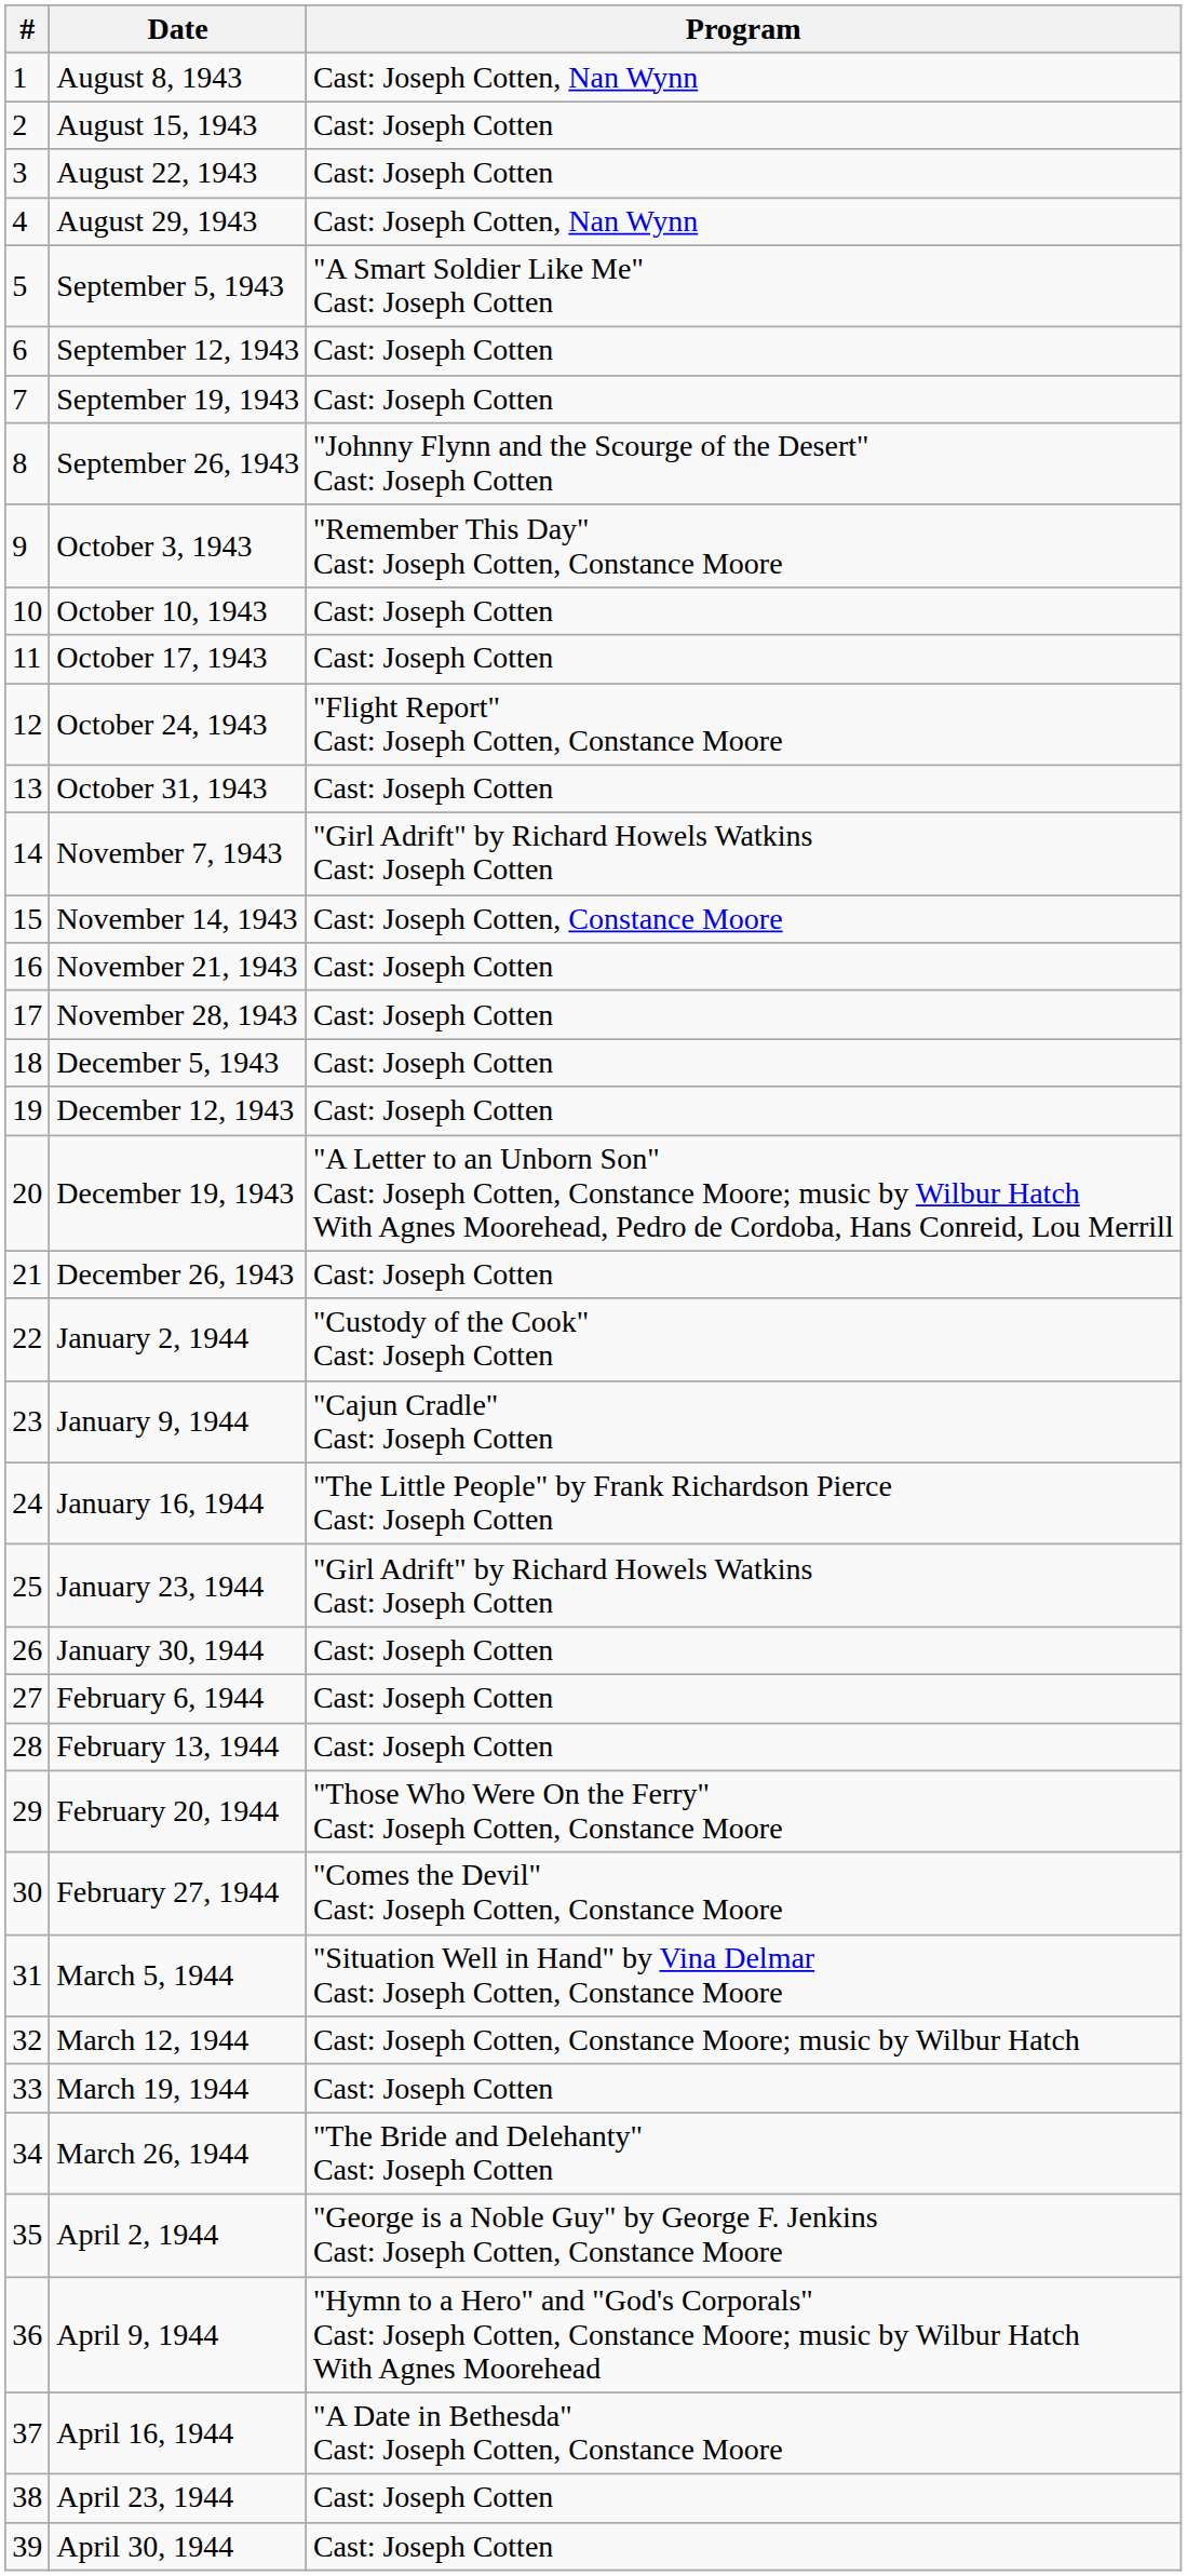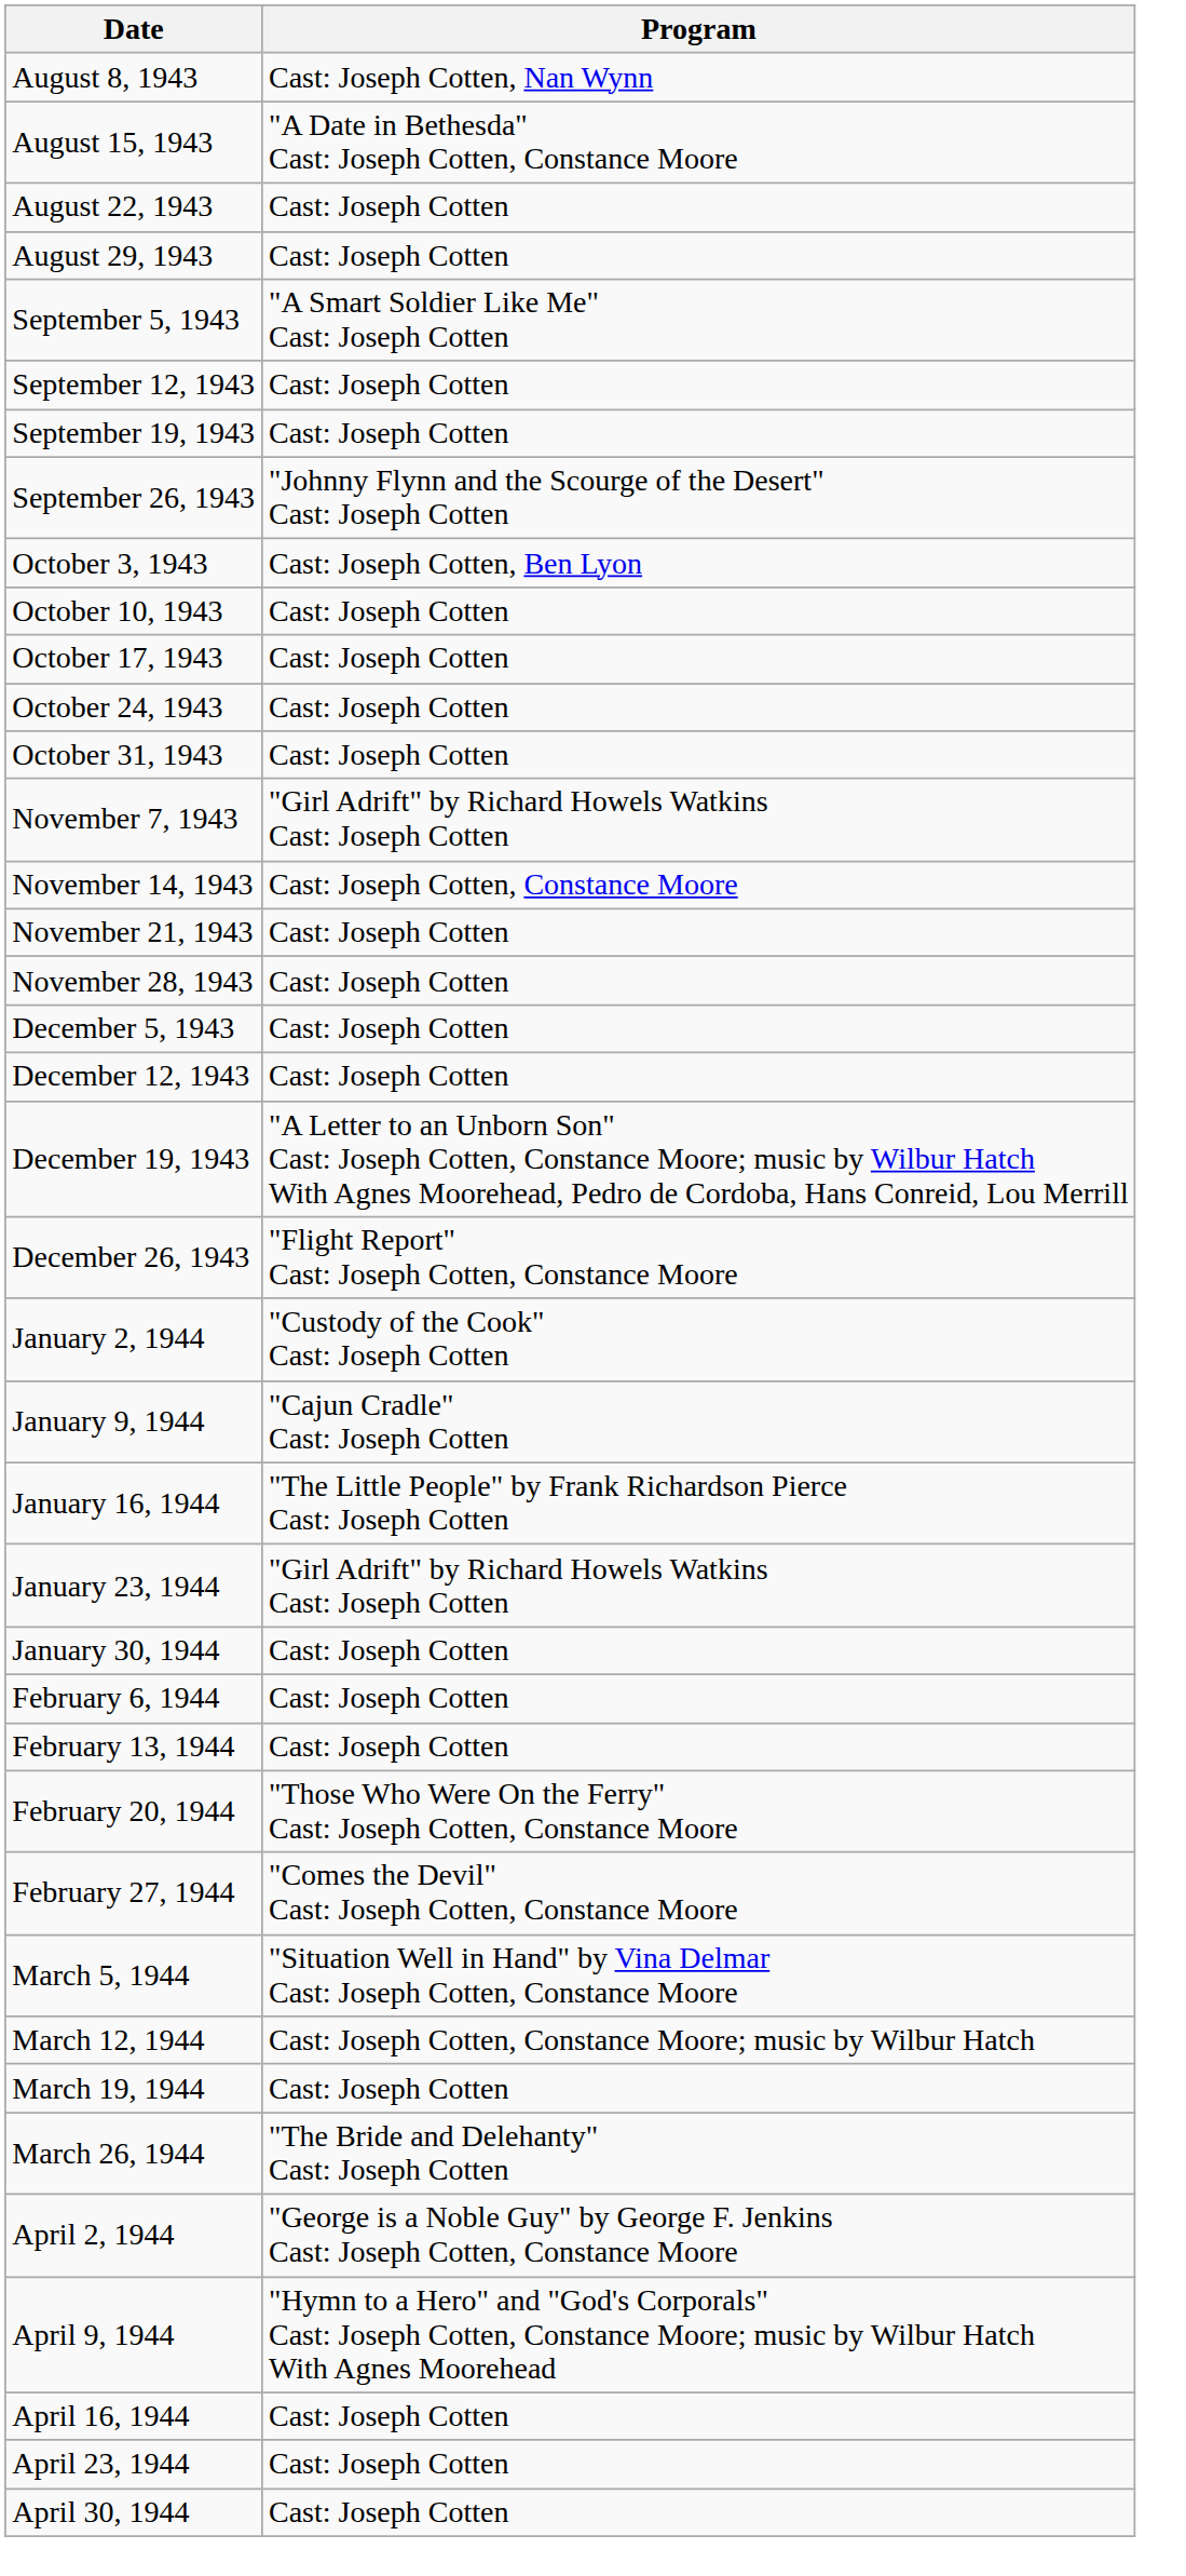- column: # | 1 | 2 | 3 | 4 | 5 | 6 | 7 | 8 | 9 | 10 | 11 | 12 | 13 | 14 | 15 | 16 | 17 | 18 | 19 | 20 | 21 | 22 | 23 | 24 | 25 | 26 | 27 | 28 | 29 | 30 | 31 | 32 | 33 | 34 | 35 | 36 | 37 | 38 | 39
August 15, 1943 | Program: Cast: Joseph Cotten -> "A Date in Bethesda" Cast: Joseph Cotten, Constance Moore
August 29, 1943 | Program: Cast: Joseph Cotten, Nan Wynn -> Cast: Joseph Cotten
October 3, 1943 | Program: "Remember This Day" Cast: Joseph Cotten, Constance Moore -> Cast: Joseph Cotten, Ben Lyon
October 24, 1943 | Program: "Flight Report" Cast: Joseph Cotten, Constance Moore -> Cast: Joseph Cotten
December 26, 1943 | Program: Cast: Joseph Cotten -> "Flight Report" Cast: Joseph Cotten, Constance Moore
April 16, 1944 | Program: "A Date in Bethesda" Cast: Joseph Cotten, Constance Moore -> Cast: Joseph Cotten
